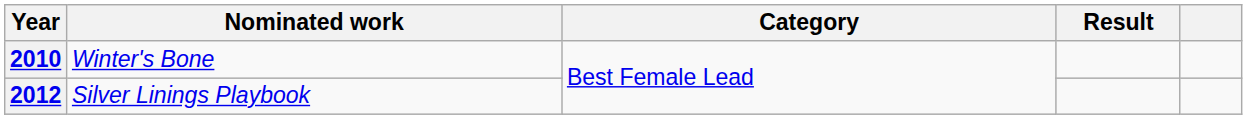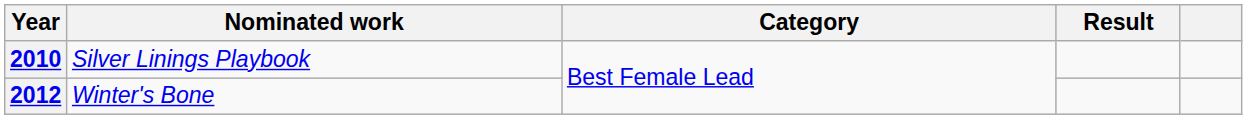2010 | Nominated work: Winter's Bone -> Silver Linings Playbook
2012 | Nominated work: Silver Linings Playbook -> Winter's Bone
